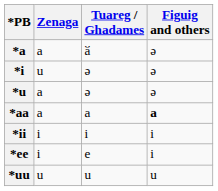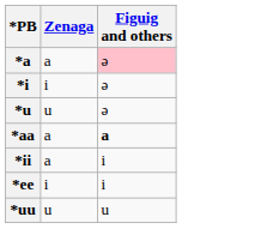- column: Tuareg / Ghadames | ӑ | ə | ə | a | i | e | u
*a | Figuig and others: no background -> pink background
*i | Zenaga: u -> i
*u | Zenaga: a -> u
*ii | Zenaga: i -> a
